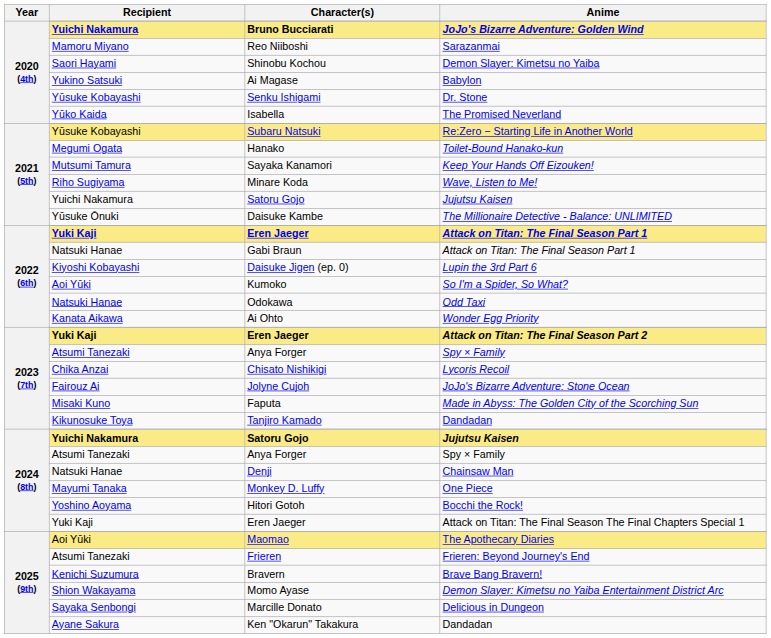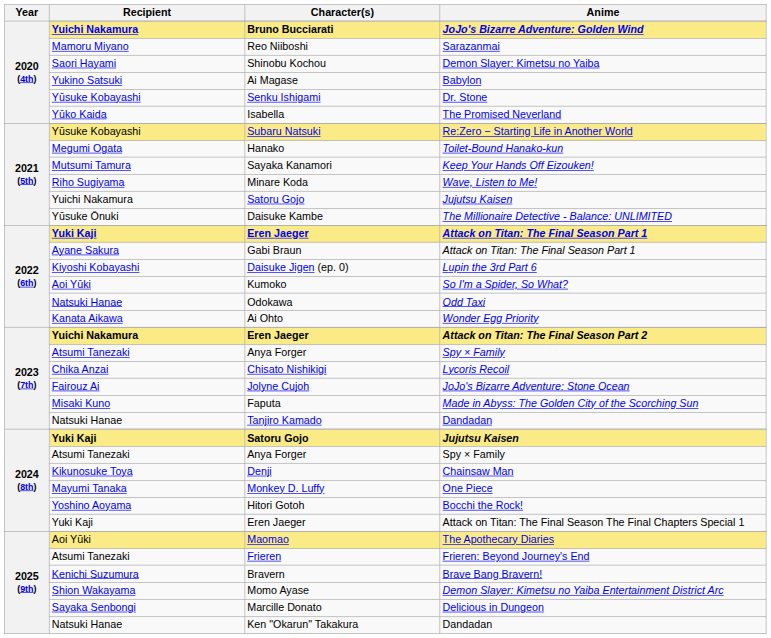Gabi Braun | Recipient: Natsuki Hanae -> Ayane Sakura
2023 (7th) / Eren Jaeger | Recipient: Yuki Kaji -> Yuichi Nakamura
Tanjiro Kamado | Recipient: Kikunosuke Toya -> Natsuki Hanae
2024 (8th) / Satoru Gojo | Recipient: Yuichi Nakamura -> Yuki Kaji
Denji | Recipient: Natsuki Hanae -> Kikunosuke Toya
Ken "Okarun" Takakura | Recipient: Ayane Sakura -> Natsuki Hanae
